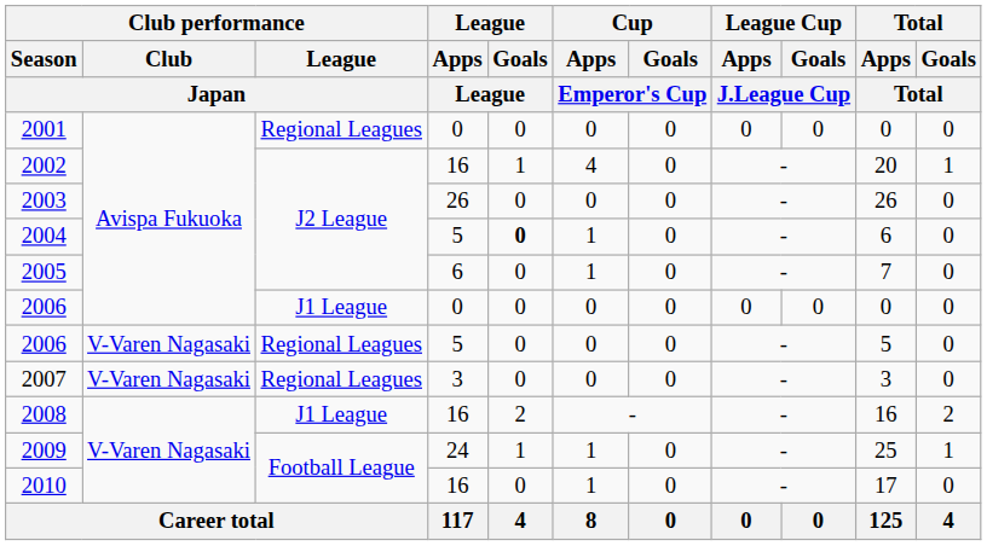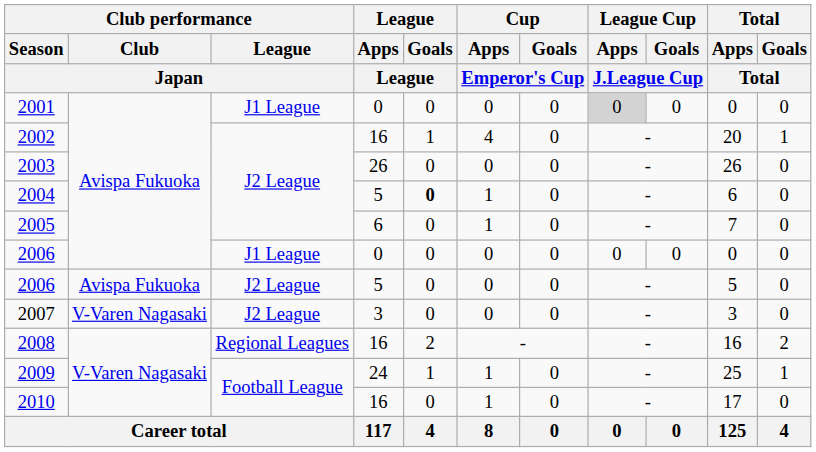2001 | Club performance / League / Japan: Regional Leagues -> J1 League
2001 | League Cup / Apps / J.League Cup: no background -> lightgrey background
2006 / 5 | Club performance / Club / Japan: V-Varen Nagasaki -> Avispa Fukuoka
2006 / 5 | Club performance / League / Japan: Regional Leagues -> J2 League
2007 | Club performance / League / Japan: Regional Leagues -> J2 League
2008 | Club performance / League / Japan: J1 League -> Regional Leagues
